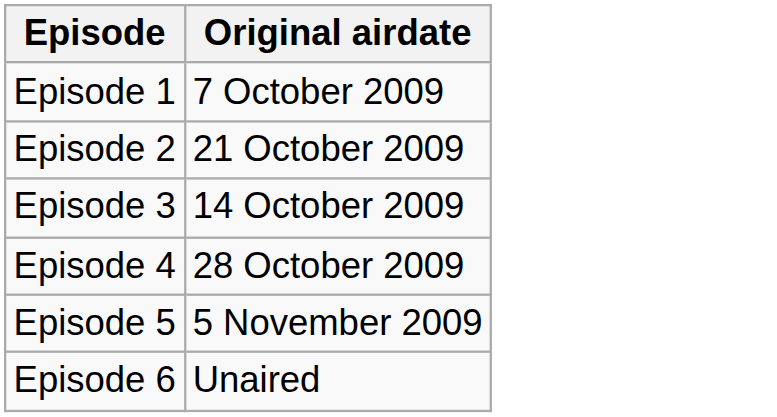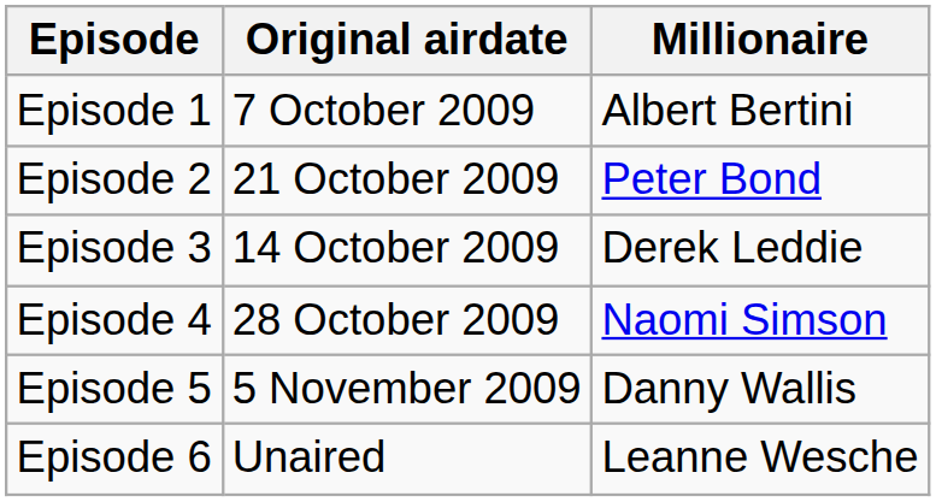+ column: Millionaire | Albert Bertini | Peter Bond | Derek Leddie | Naomi Simson | Danny Wallis | Leanne Wesche
